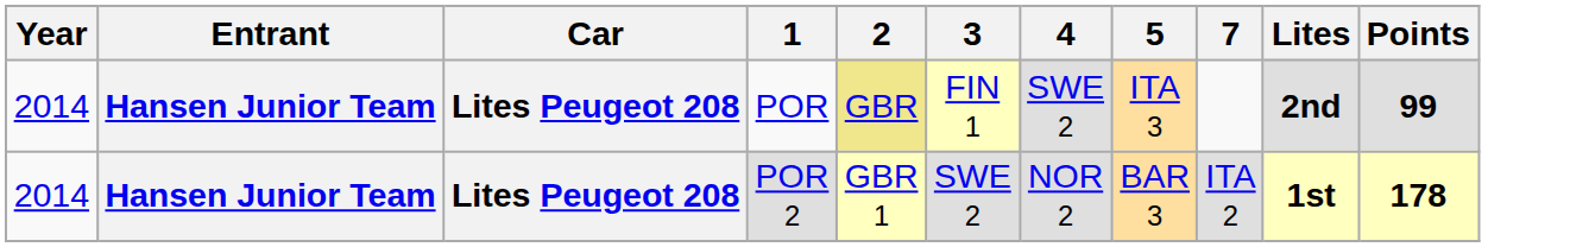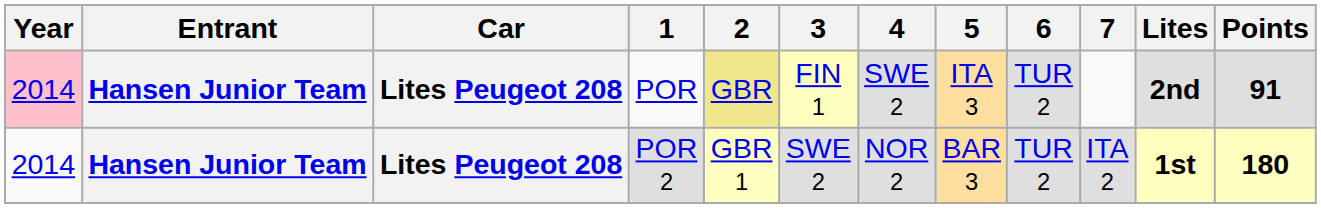+ column: 6 | TUR 2 | TUR 2
POR | Year: no background -> pink background
POR | Points: 99 -> 91
POR 2 | Points: 178 -> 180
